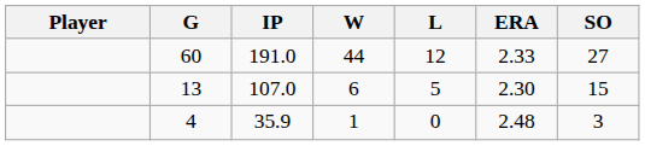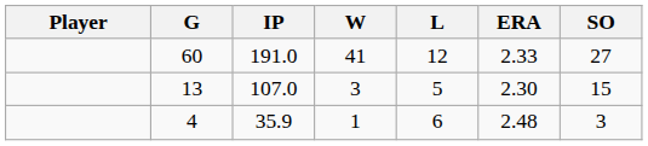60 | W: 44 -> 41
13 | W: 6 -> 3
4 | L: 0 -> 6
